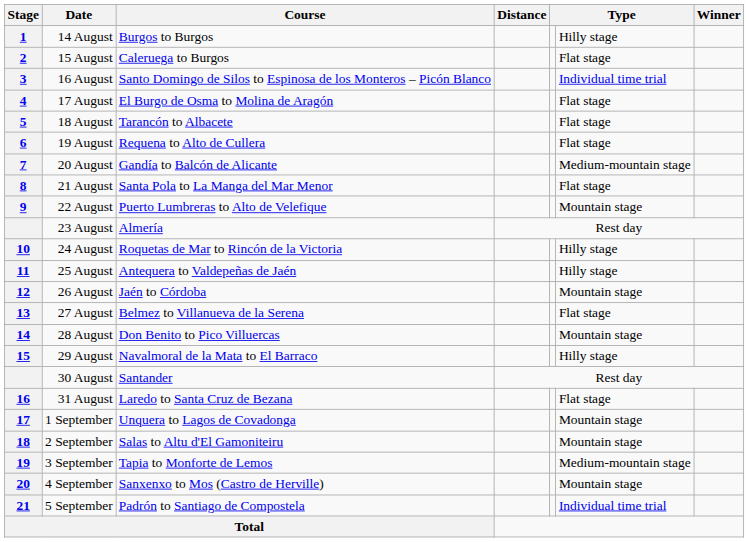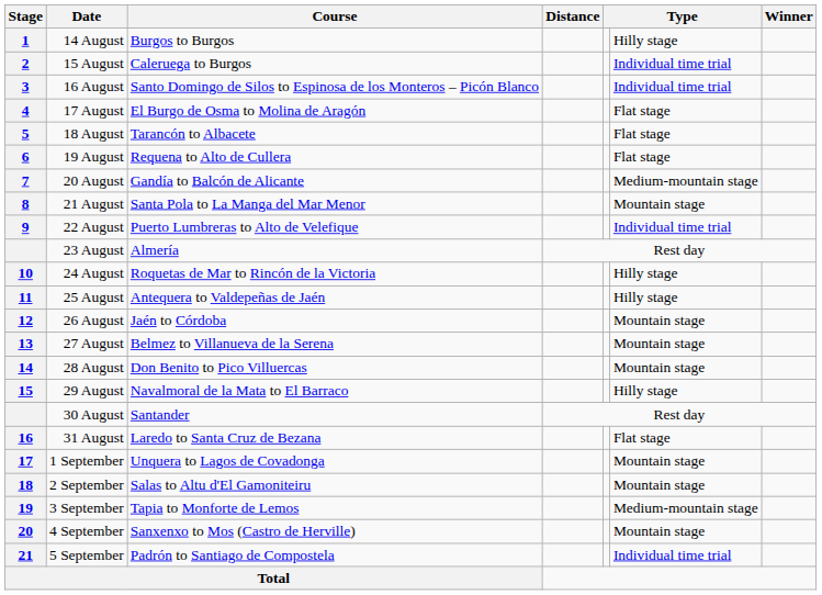15 August | column 6: Flat stage -> Individual time trial
21 August | column 6: Flat stage -> Mountain stage
22 August | column 6: Mountain stage -> Individual time trial
27 August | column 6: Flat stage -> Mountain stage
